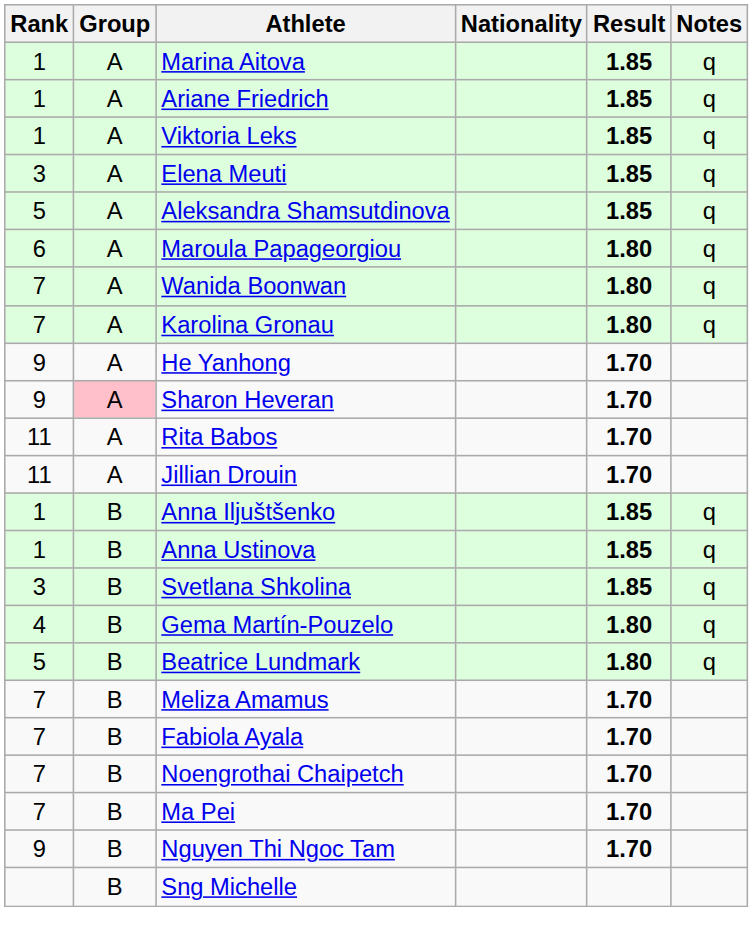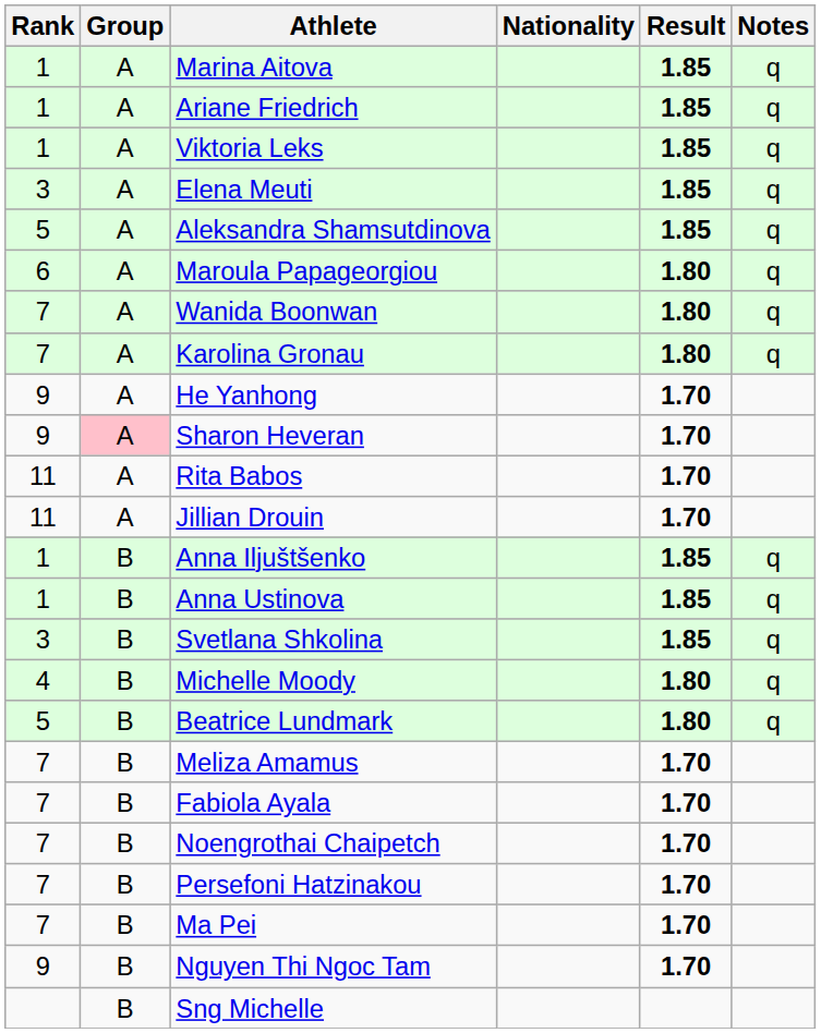- row: 4 | B | Gema Martín-Pouzelo | 1.80 | q
+ row: 4 | B | Michelle Moody | 1.80 | q
+ row: 7 | B | Persefoni Hatzinakou | 1.70
